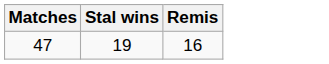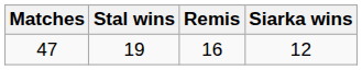+ column: Siarka wins | 12
